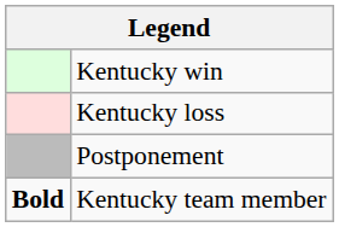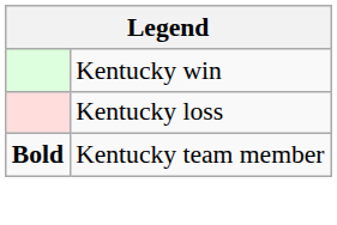- row: Postponement
